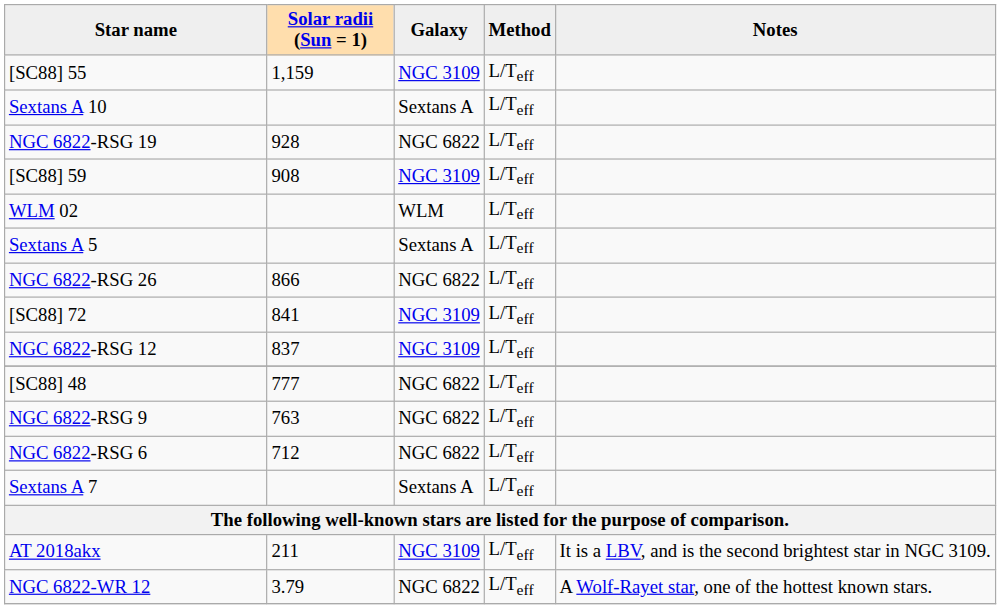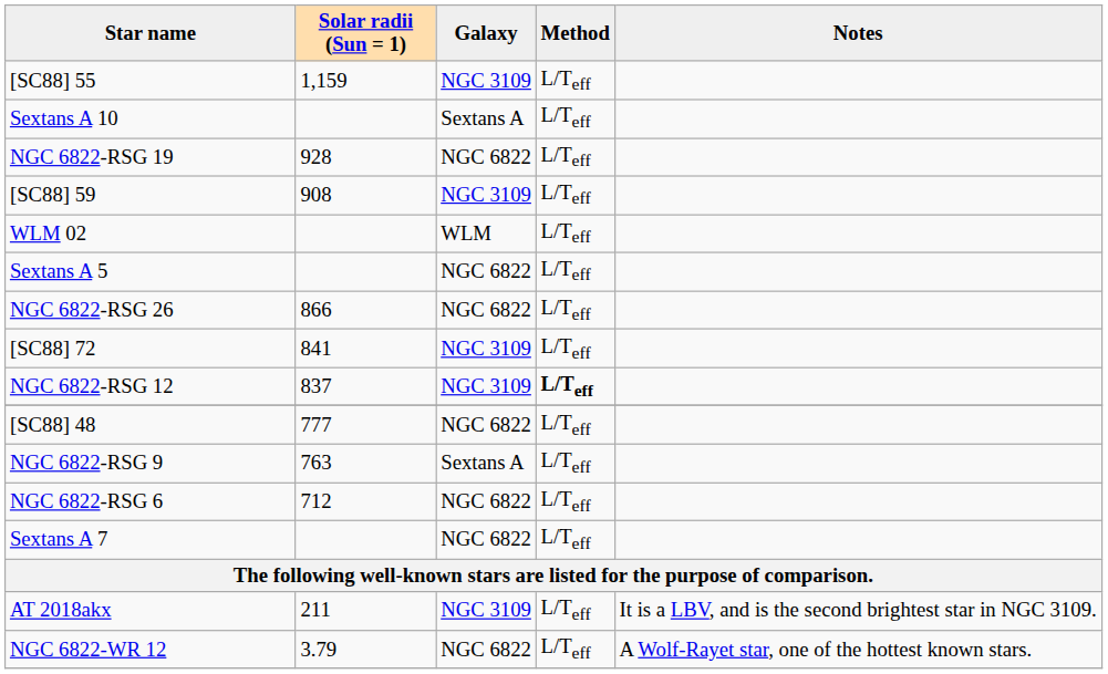Sextans A 5 | Galaxy: Sextans A -> NGC 6822
NGC 6822-RSG 12 | Method: normal -> bold
NGC 6822-RSG 9 | Galaxy: NGC 6822 -> Sextans A
Sextans A 7 | Galaxy: Sextans A -> NGC 6822
